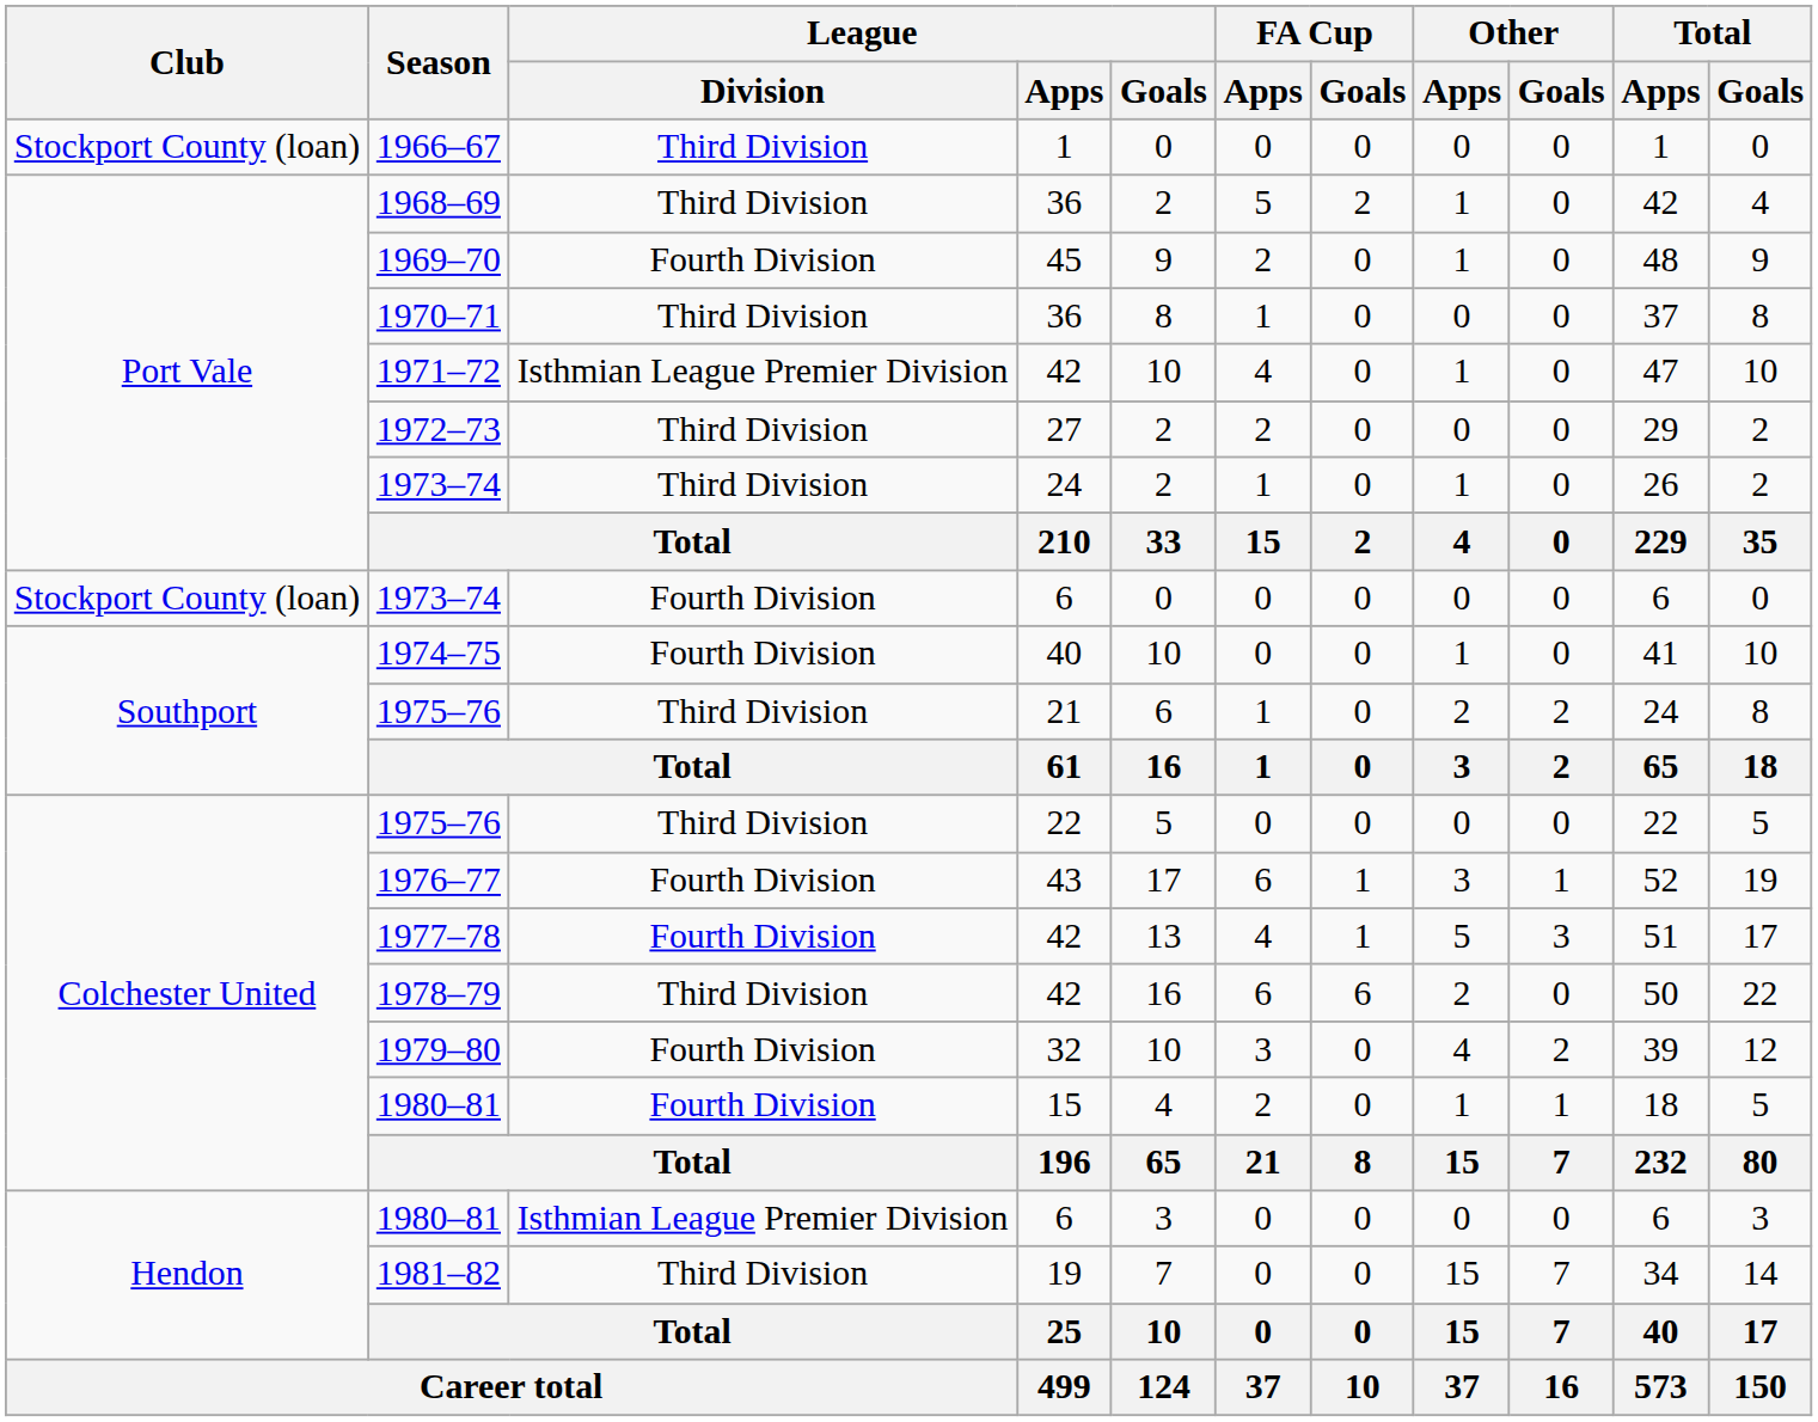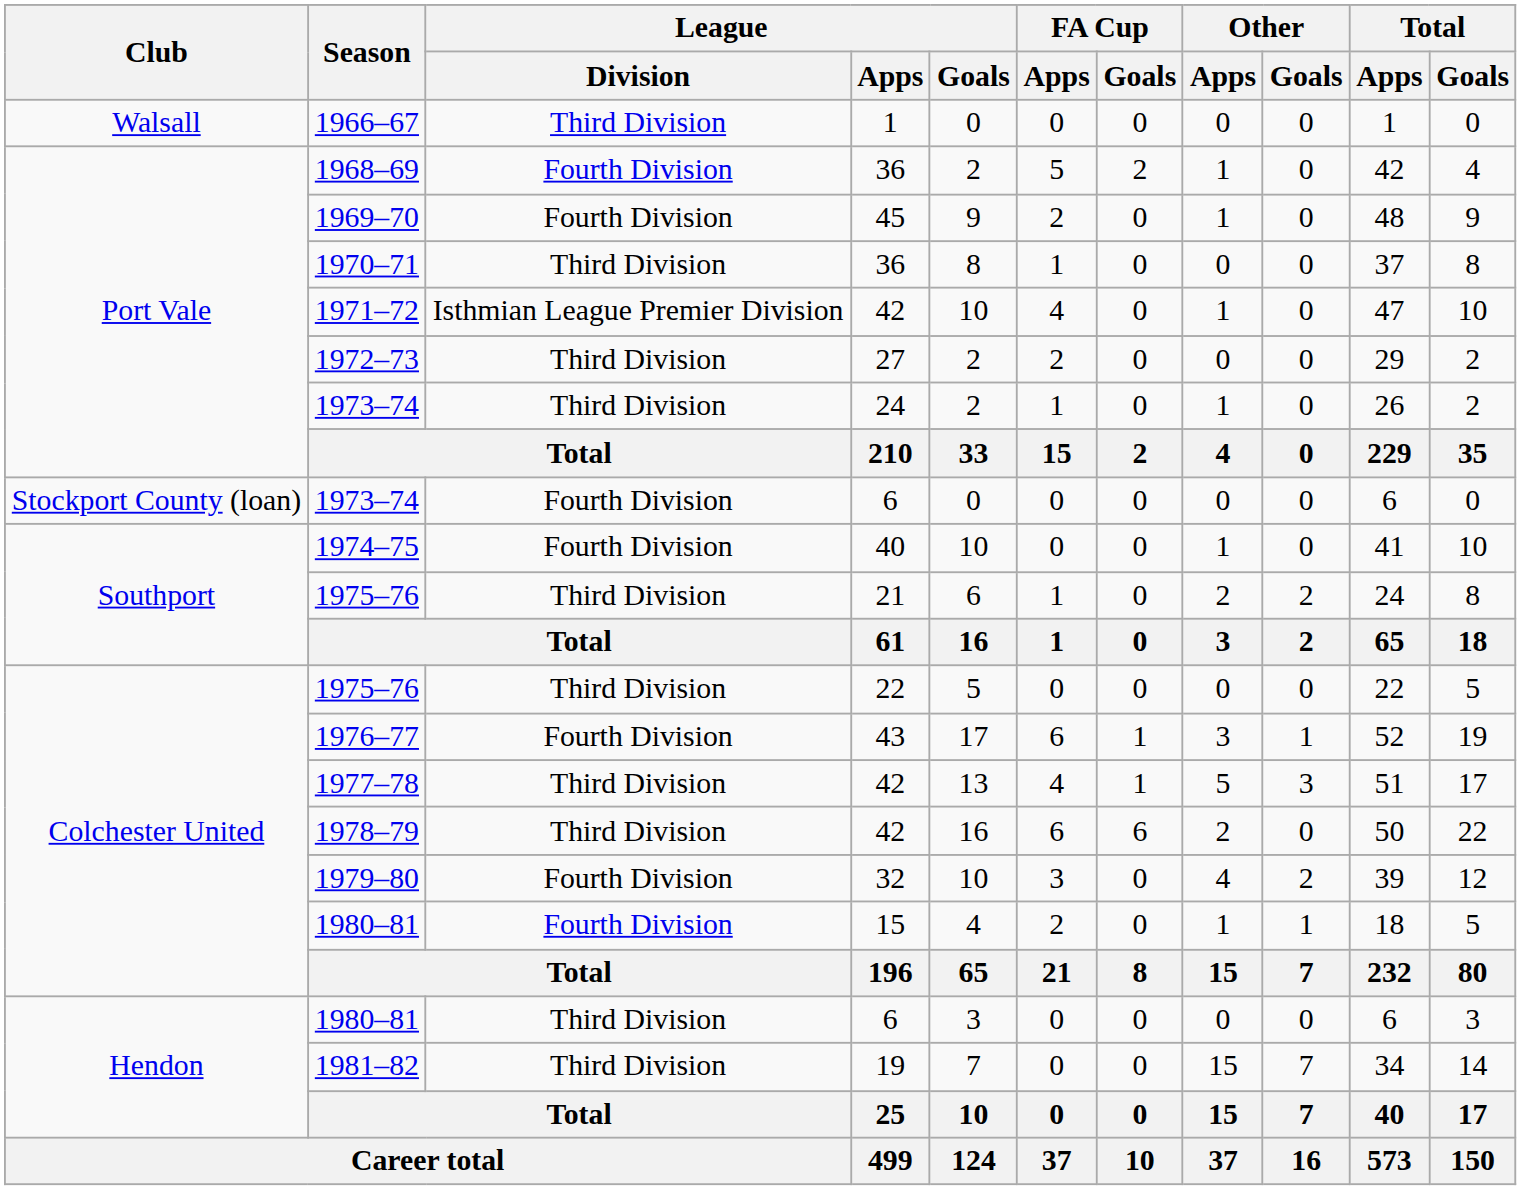1966–67 | Club: Stockport County (loan) -> Walsall
1968–69 | League / Division: Third Division -> Fourth Division
1977–78 | League / Division: Fourth Division -> Third Division
1980–81 / 6 | League / Division: Isthmian League Premier Division -> Third Division
